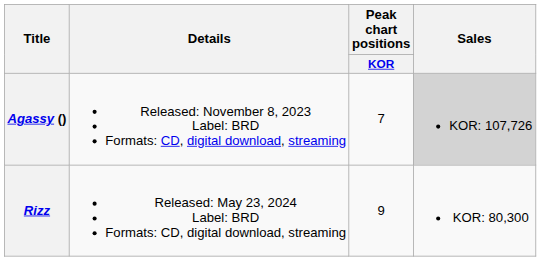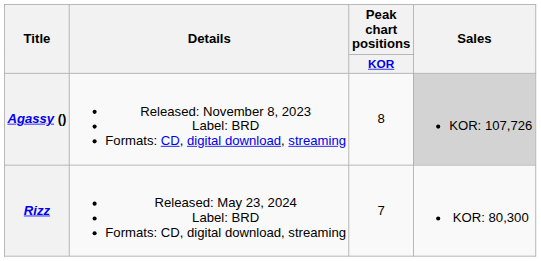Agassy () | Peak chart positions / KOR: 7 -> 8
Rizz | Peak chart positions / KOR: 9 -> 7
